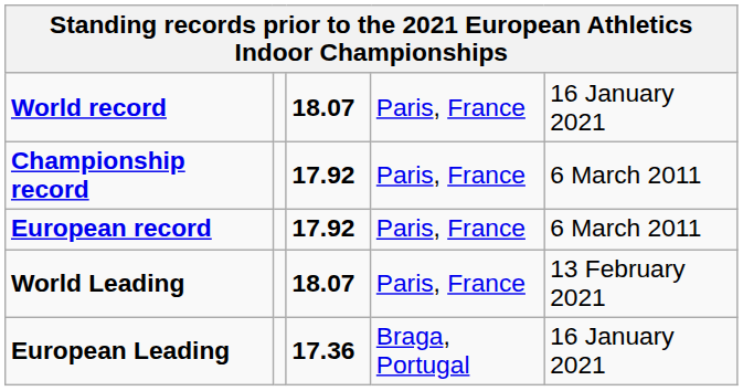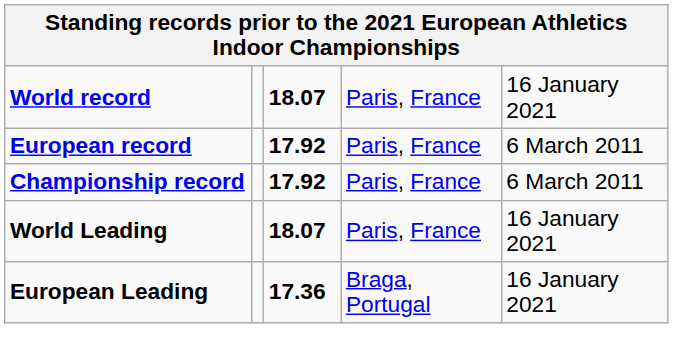rows swapped: European record <-> Championship record
World Leading | column 5: 13 February 2021 -> 16 January 2021
